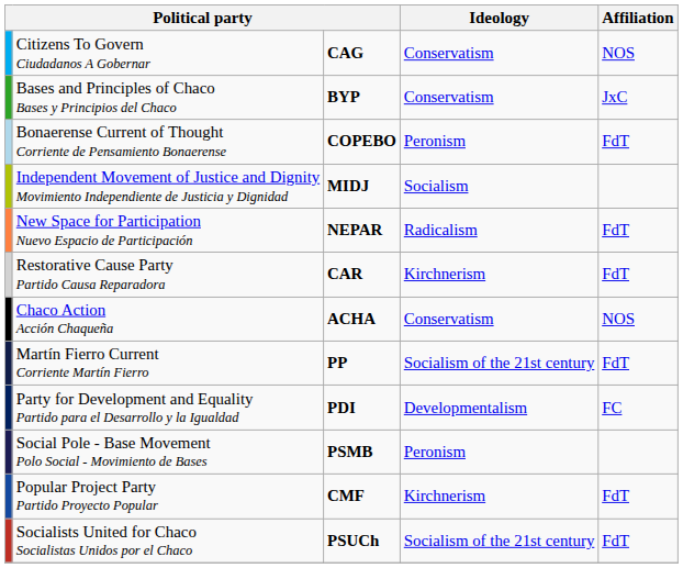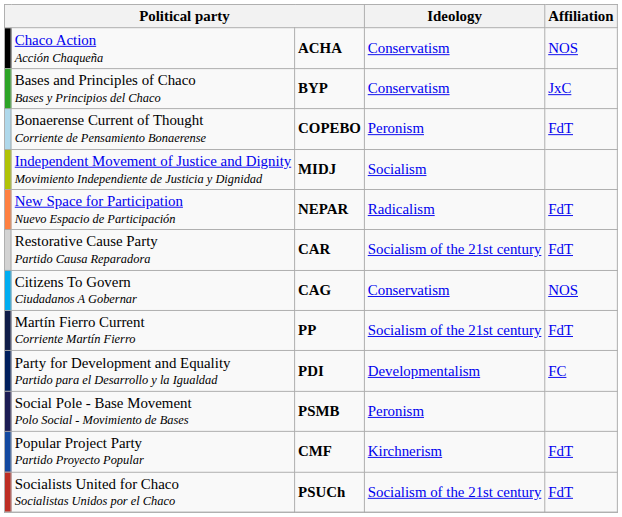rows swapped: Chaco Action Acción Chaqueña <-> Citizens To Govern Ciudadanos A Gobernar
Restorative Cause Party Partido Causa Reparadora | Ideology: Kirchnerism -> Socialism of the 21st century
